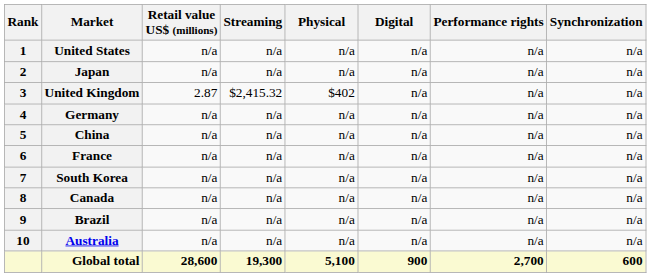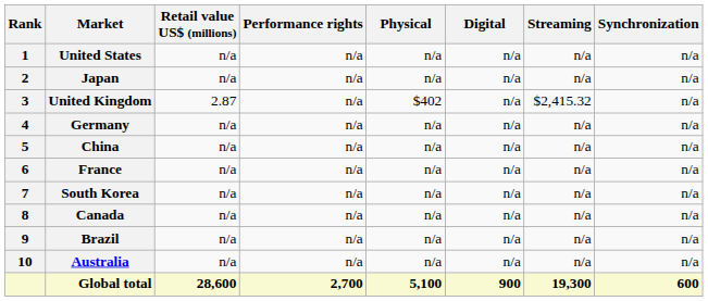columns swapped: Streaming <-> Performance rights
